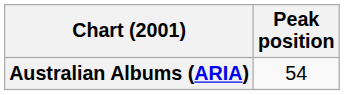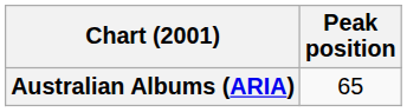Australian Albums (ARIA) | Peak position: 54 -> 65
